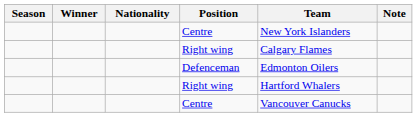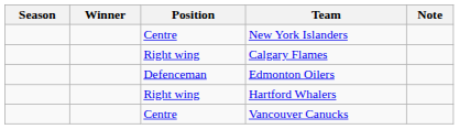- column: Nationality
